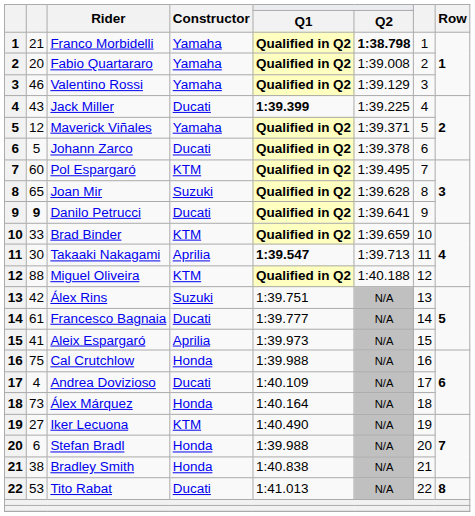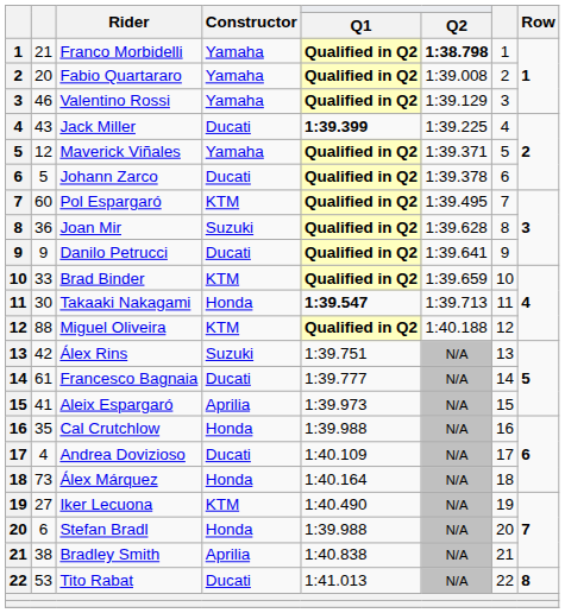Joan Mir | column 2: 65 -> 36
Danilo Petrucci | column 2: bold -> normal
Takaaki Nakagami | Constructor: Aprilia -> Honda
Cal Crutchlow | column 2: 75 -> 35
Bradley Smith | Constructor: Honda -> Aprilia
